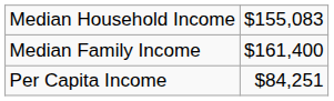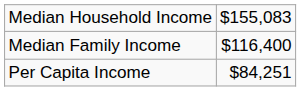Median Family Income | column 2: $161,400 -> $116,400
